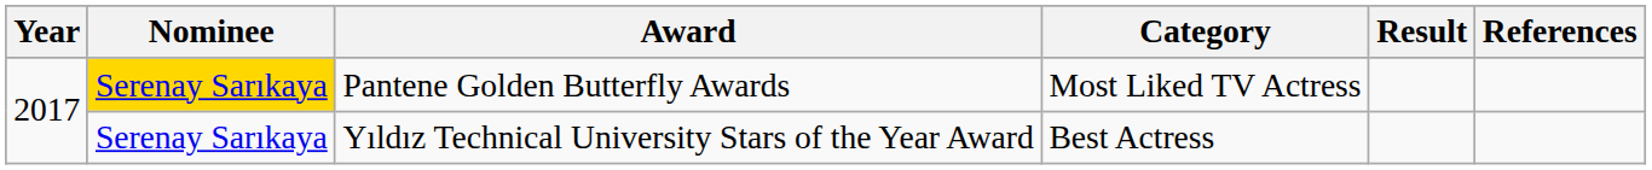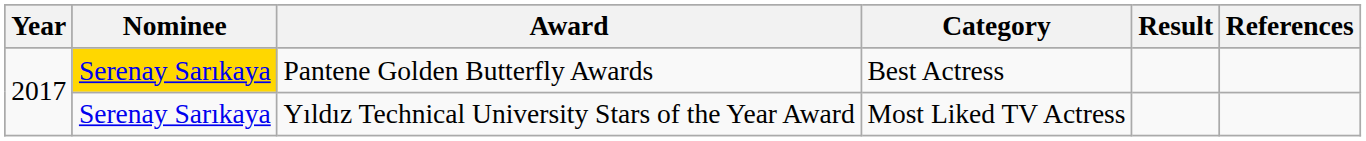Pantene Golden Butterfly Awards | Category: Most Liked TV Actress -> Best Actress
Yıldız Technical University Stars of the Year Award | Category: Best Actress -> Most Liked TV Actress
